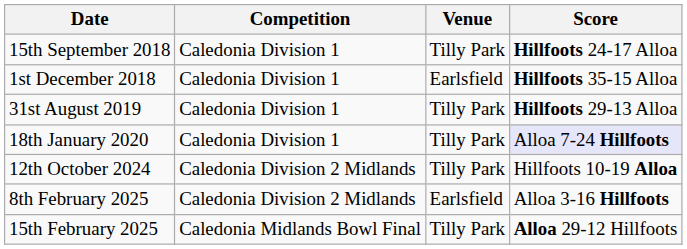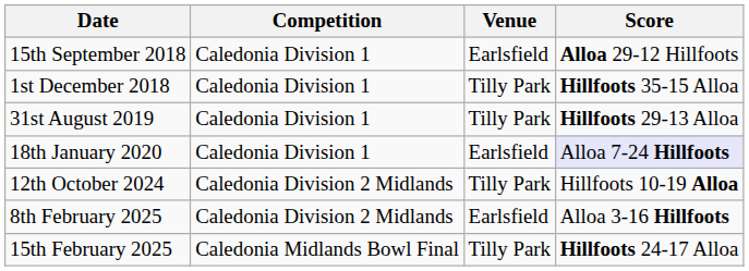15th September 2018 | Venue: Tilly Park -> Earlsfield
15th September 2018 | Score: Hillfoots 24-17 Alloa -> Alloa 29-12 Hillfoots
1st December 2018 | Venue: Earlsfield -> Tilly Park
18th January 2020 | Venue: Tilly Park -> Earlsfield
15th February 2025 | Score: Alloa 29-12 Hillfoots -> Hillfoots 24-17 Alloa
